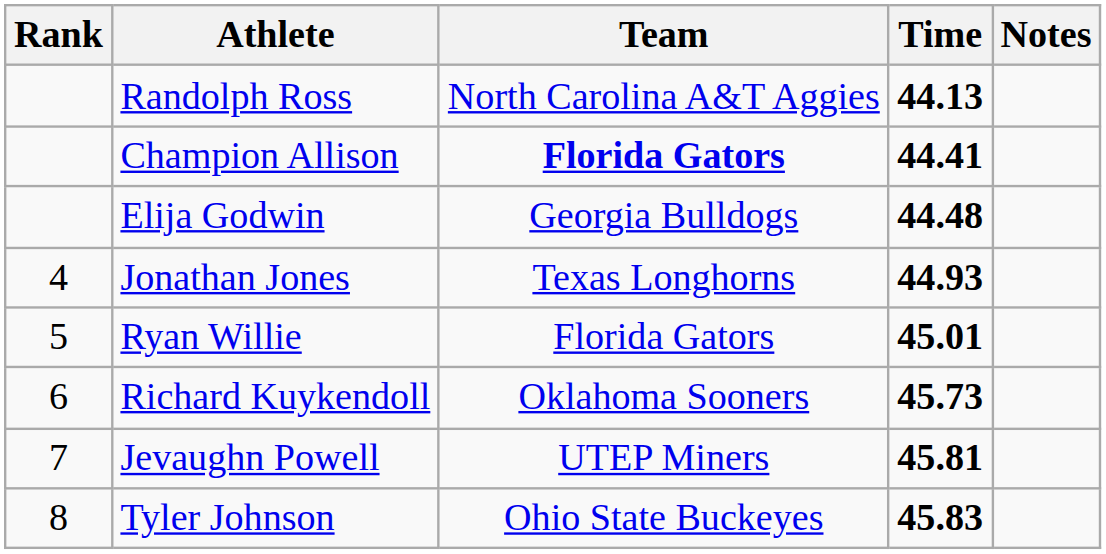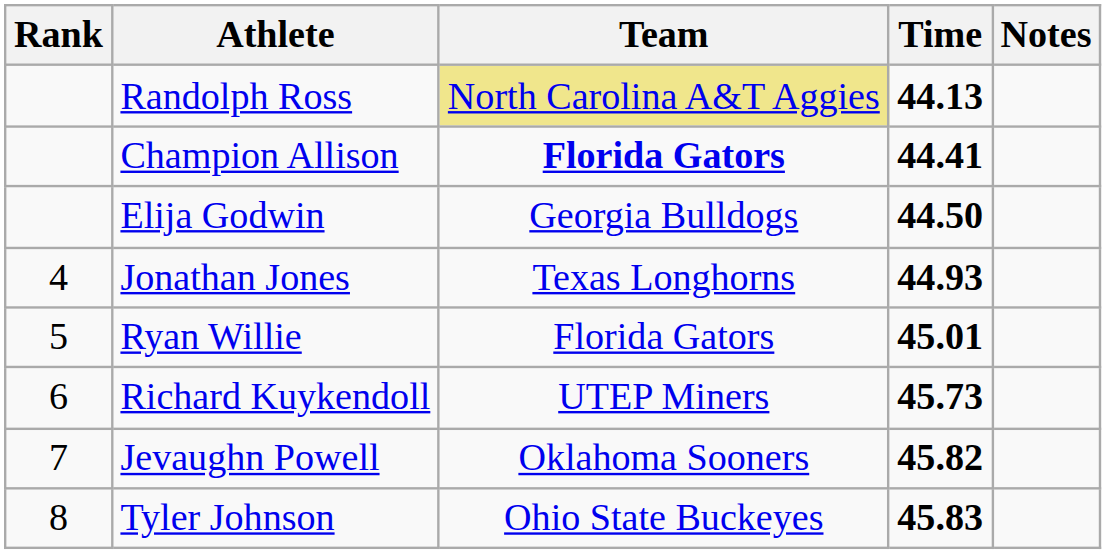Randolph Ross | Team: no background -> khaki background
Elija Godwin | Time: 44.48 -> 44.50
Richard Kuykendoll | Team: Oklahoma Sooners -> UTEP Miners
Jevaughn Powell | Team: UTEP Miners -> Oklahoma Sooners
Jevaughn Powell | Time: 45.81 -> 45.82
